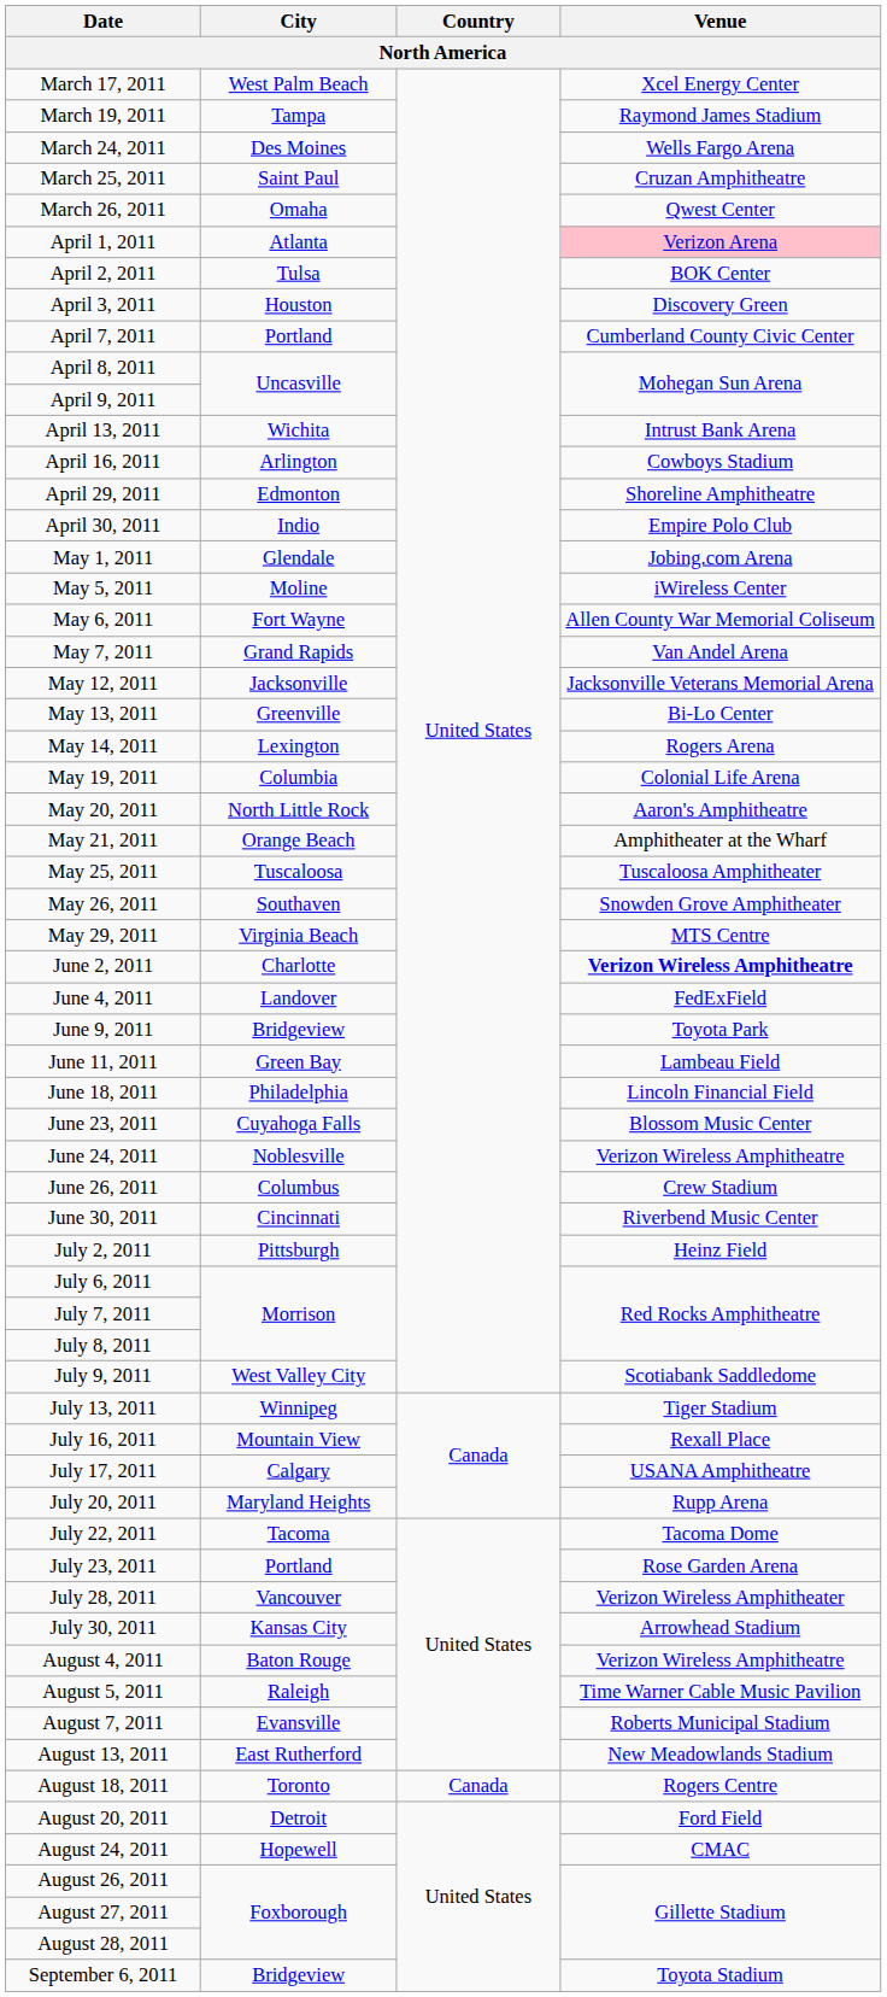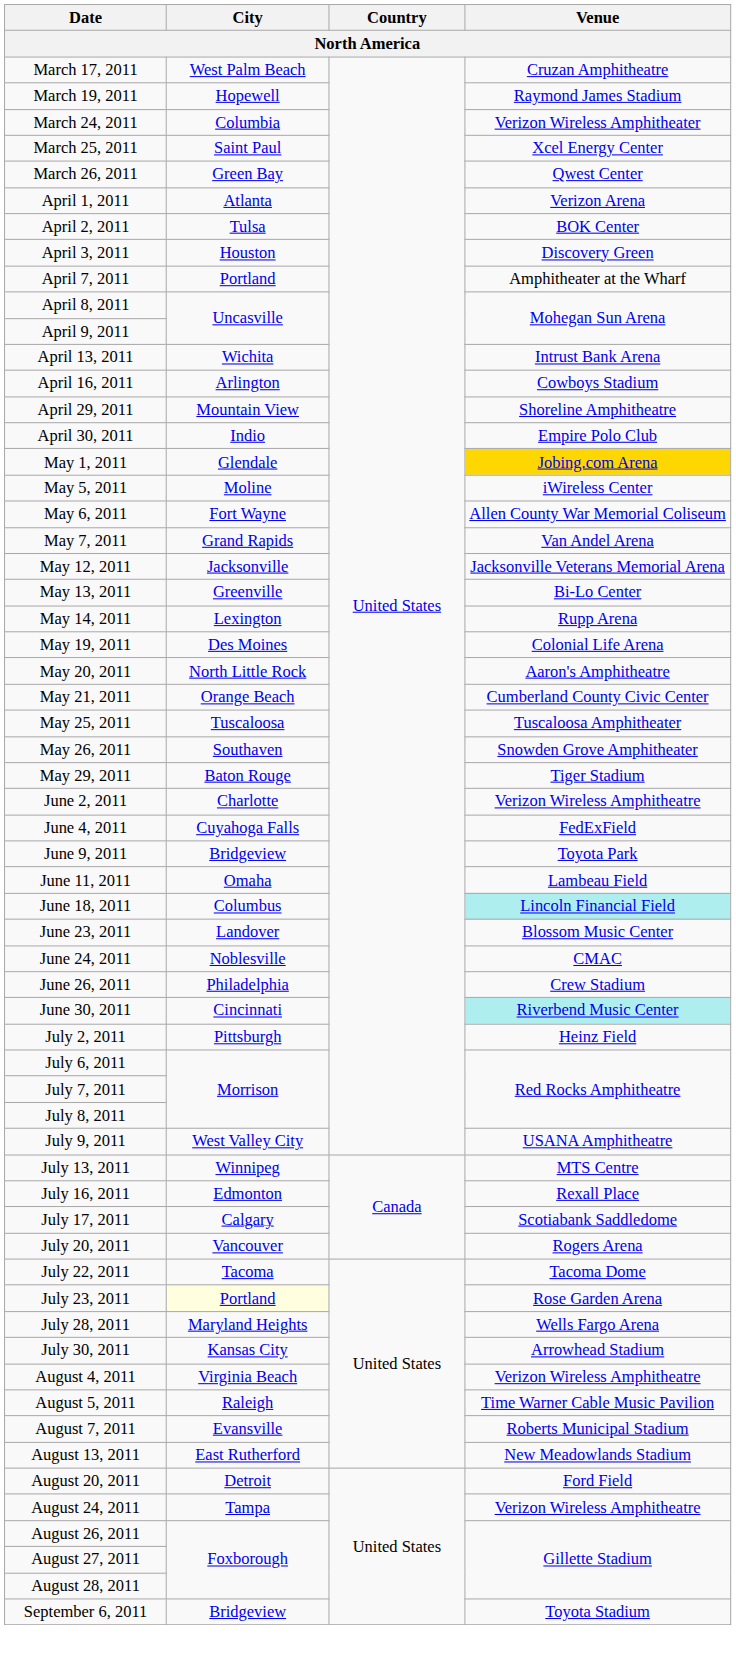March 17, 2011 | Venue: Xcel Energy Center -> Cruzan Amphitheatre
March 19, 2011 | City: Tampa -> Hopewell
March 24, 2011 | City: Des Moines -> Columbia
March 24, 2011 | Venue: Wells Fargo Arena -> Verizon Wireless Amphitheater
March 25, 2011 | Venue: Cruzan Amphitheatre -> Xcel Energy Center
March 26, 2011 | City: Omaha -> Green Bay
April 1, 2011 | Venue: pink background -> no background
April 7, 2011 | Venue: Cumberland County Civic Center -> Amphitheater at the Wharf
April 29, 2011 | City: Edmonton -> Mountain View
May 1, 2011 | Venue: no background -> gold background
May 14, 2011 | Venue: Rogers Arena -> Rupp Arena
May 19, 2011 | City: Columbia -> Des Moines
May 21, 2011 | Venue: Amphitheater at the Wharf -> Cumberland County Civic Center
May 29, 2011 | City: Virginia Beach -> Baton Rouge
May 29, 2011 | Venue: MTS Centre -> Tiger Stadium
June 2, 2011 | Venue: bold -> normal
June 4, 2011 | City: Landover -> Cuyahoga Falls
June 11, 2011 | City: Green Bay -> Omaha
June 18, 2011 | City: Philadelphia -> Columbus
June 18, 2011 | Venue: no background -> paleturquoise background
June 23, 2011 | City: Cuyahoga Falls -> Landover
June 24, 2011 | Venue: Verizon Wireless Amphitheatre -> CMAC
June 26, 2011 | City: Columbus -> Philadelphia
June 30, 2011 | Venue: no background -> paleturquoise background
July 9, 2011 | Venue: Scotiabank Saddledome -> USANA Amphitheatre
July 13, 2011 | Venue: Tiger Stadium -> MTS Centre
July 16, 2011 | City: Mountain View -> Edmonton
July 17, 2011 | Venue: USANA Amphitheatre -> Scotiabank Saddledome
July 20, 2011 | City: Maryland Heights -> Vancouver
July 20, 2011 | Venue: Rupp Arena -> Rogers Arena
July 23, 2011 | City: no background -> lightyellow background
July 28, 2011 | City: Vancouver -> Maryland Heights
July 28, 2011 | Venue: Verizon Wireless Amphitheater -> Wells Fargo Arena
August 4, 2011 | City: Baton Rouge -> Virginia Beach
- row: August 18, 2011 | Toronto | Canada | Rogers Centre
August 24, 2011 | City: Hopewell -> Tampa
August 24, 2011 | Venue: CMAC -> Verizon Wireless Amphitheatre
